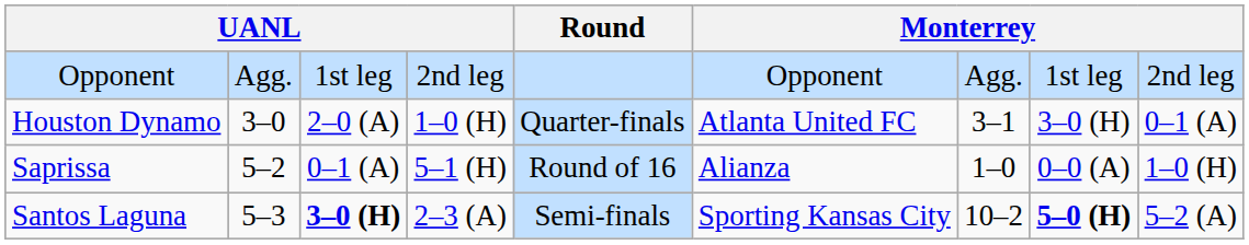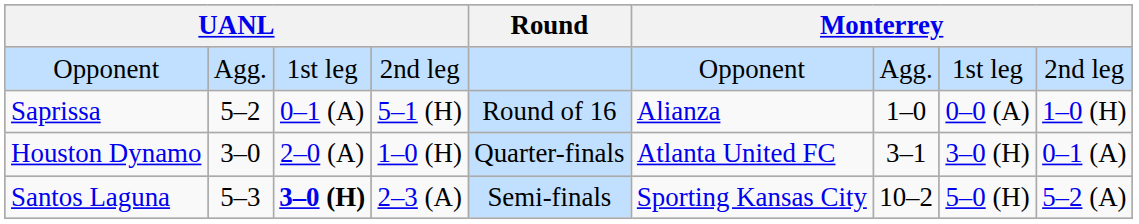rows swapped: Saprissa <-> Houston Dynamo
Santos Laguna | column 8: bold -> normal
